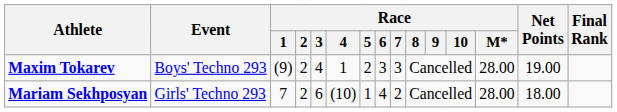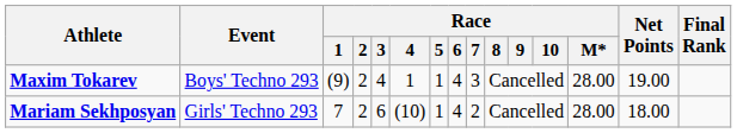Maxim Tokarev | Race / 5: 2 -> 1
Maxim Tokarev | Race / 6: 3 -> 4
